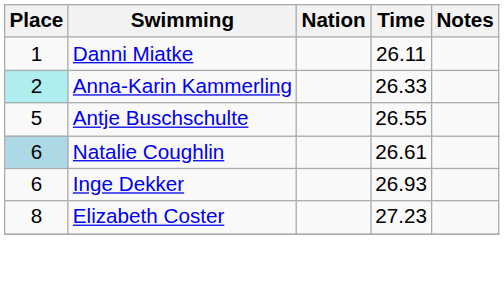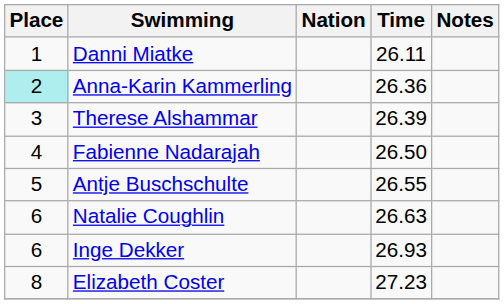Anna-Karin Kammerling | Time: 26.33 -> 26.36
+ row: 3 | Therese Alshammar | 26.39
+ row: 4 | Fabienne Nadarajah | 26.50
Natalie Coughlin | Place: lightblue background -> no background
Natalie Coughlin | Time: 26.61 -> 26.63
